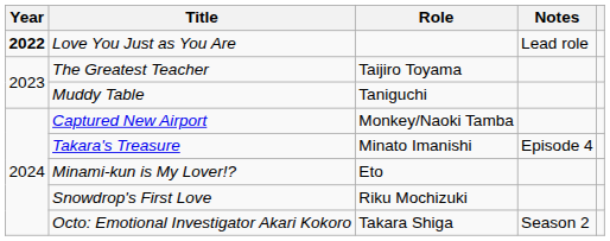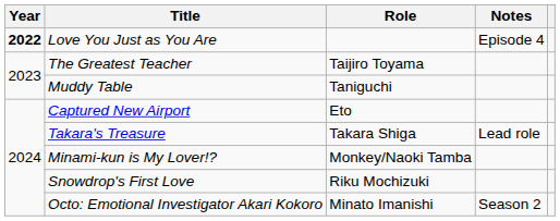Love You Just as You Are | Notes: Lead role -> Episode 4
Captured New Airport | Role: Monkey/Naoki Tamba -> Eto
Takara's Treasure | Role: Minato Imanishi -> Takara Shiga
Takara's Treasure | Notes: Episode 4 -> Lead role
Minami-kun is My Lover!? | Role: Eto -> Monkey/Naoki Tamba
Octo: Emotional Investigator Akari Kokoro | Role: Takara Shiga -> Minato Imanishi
